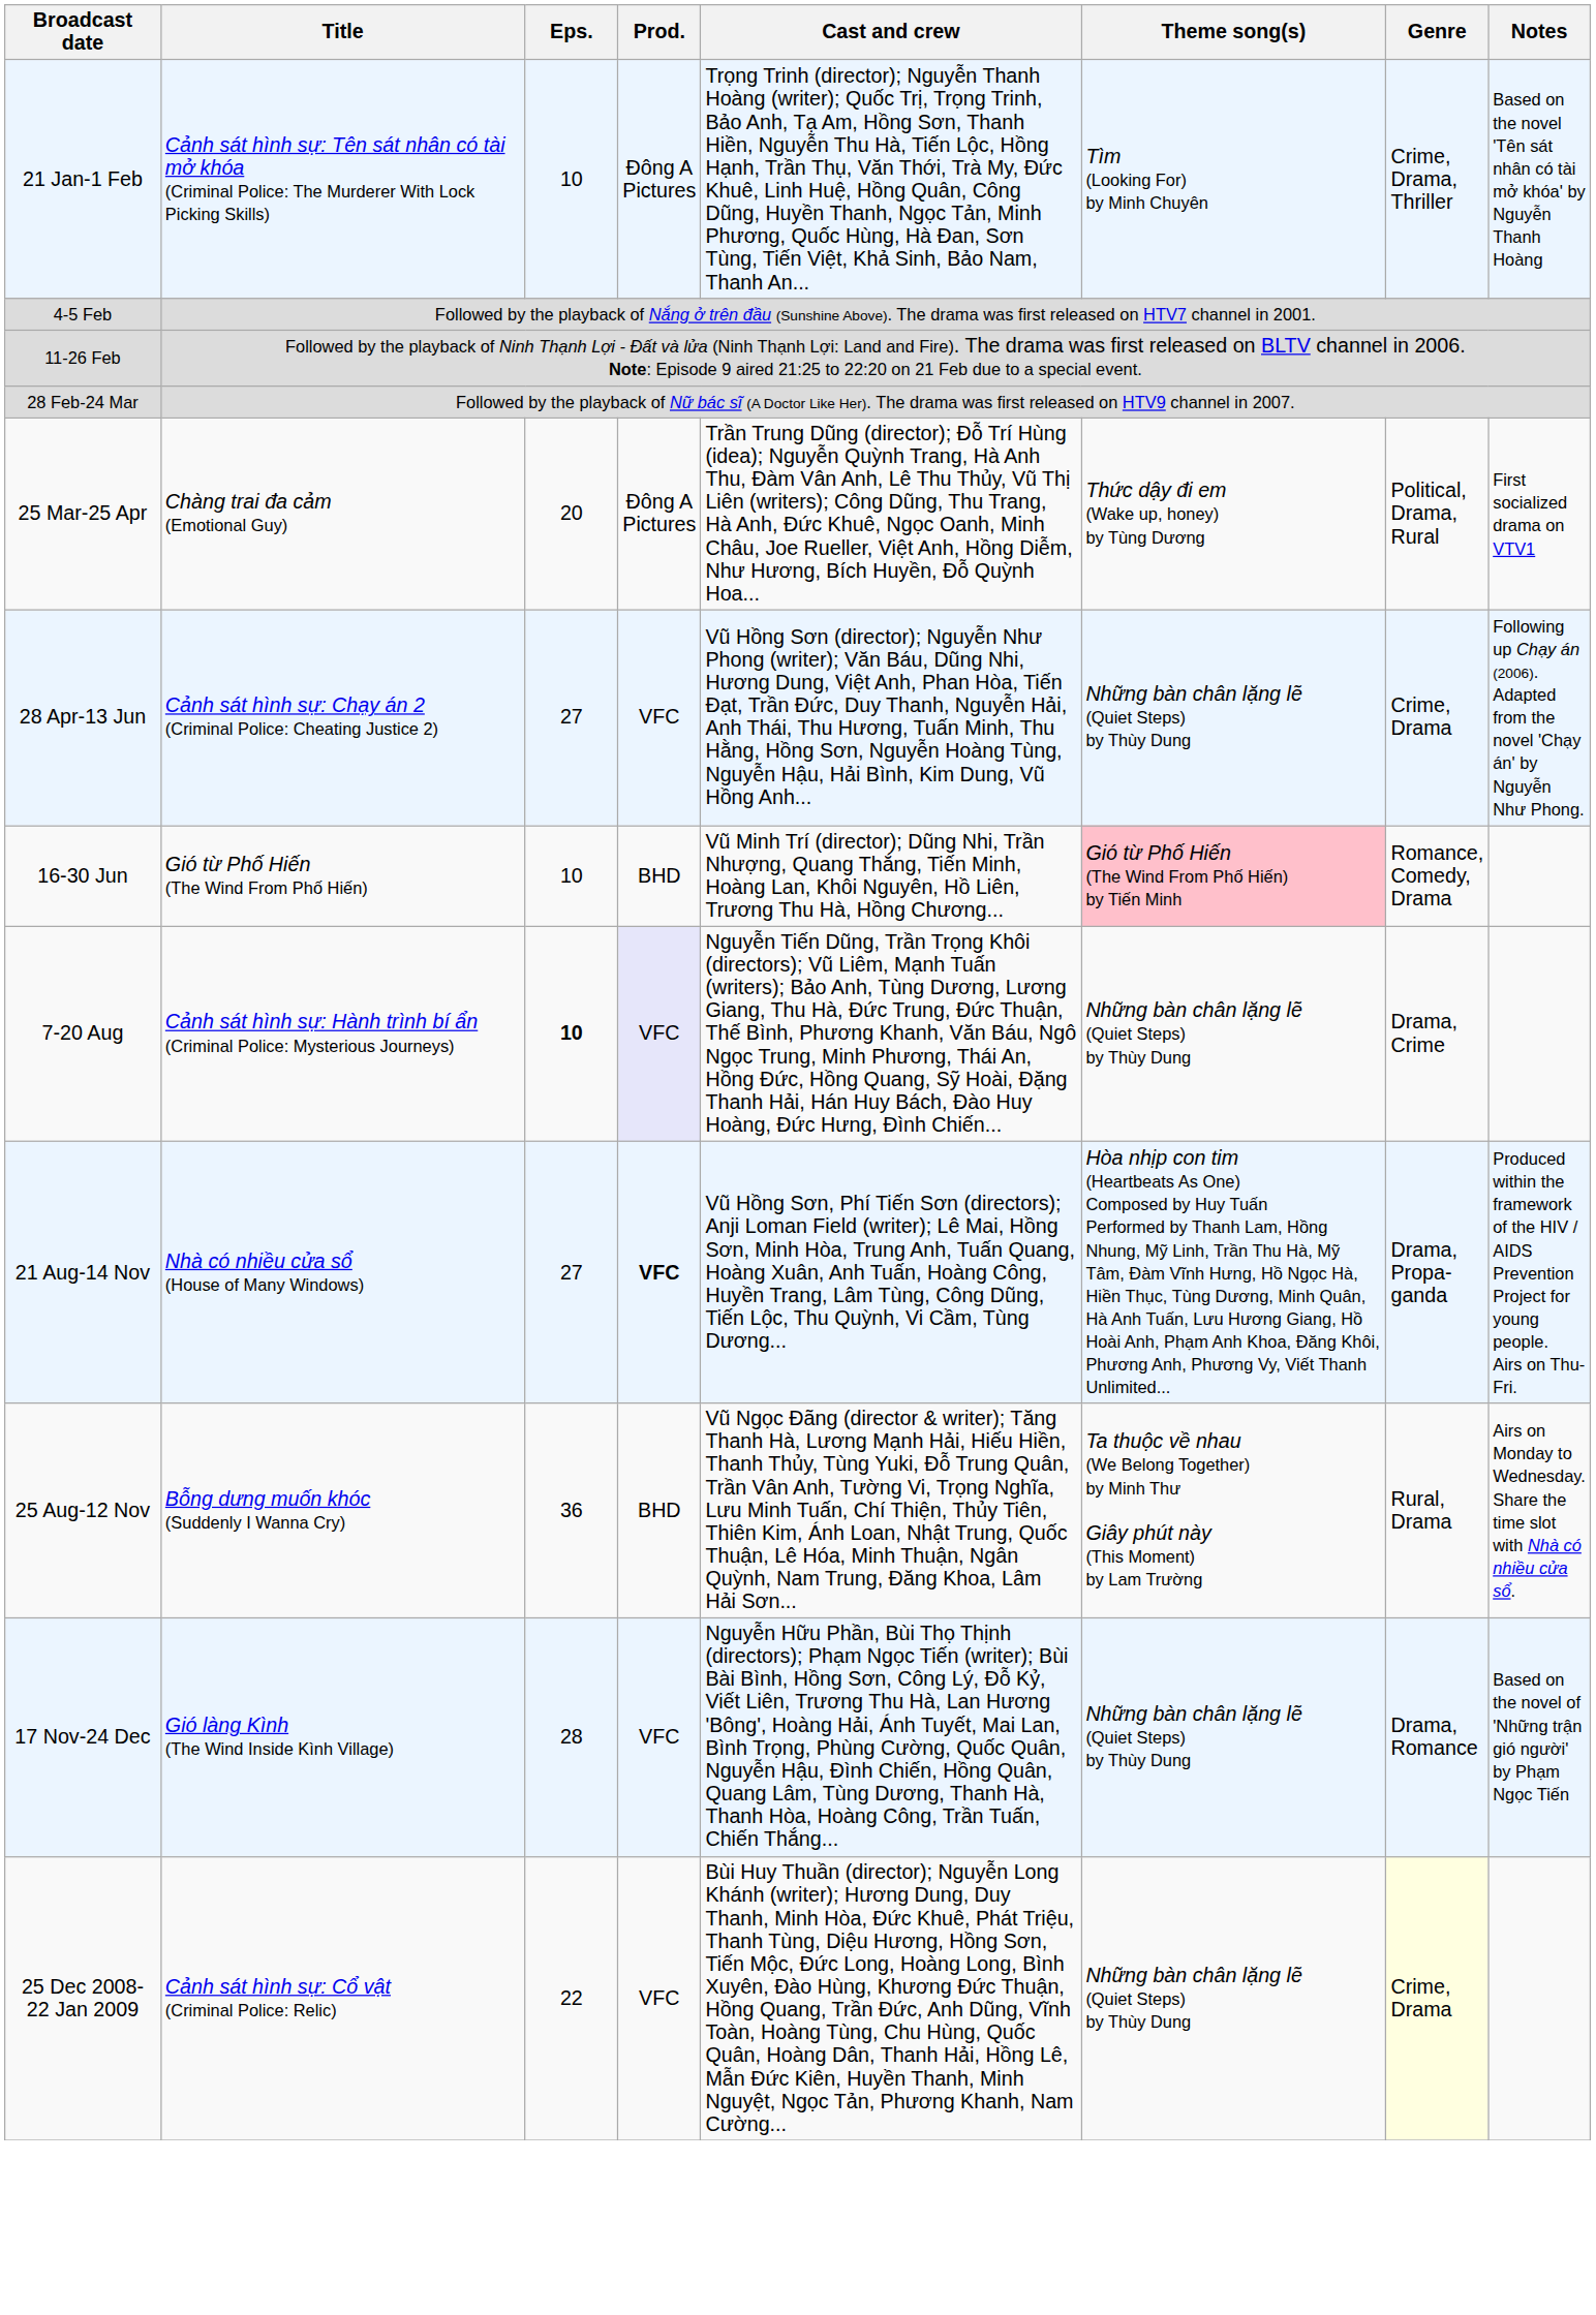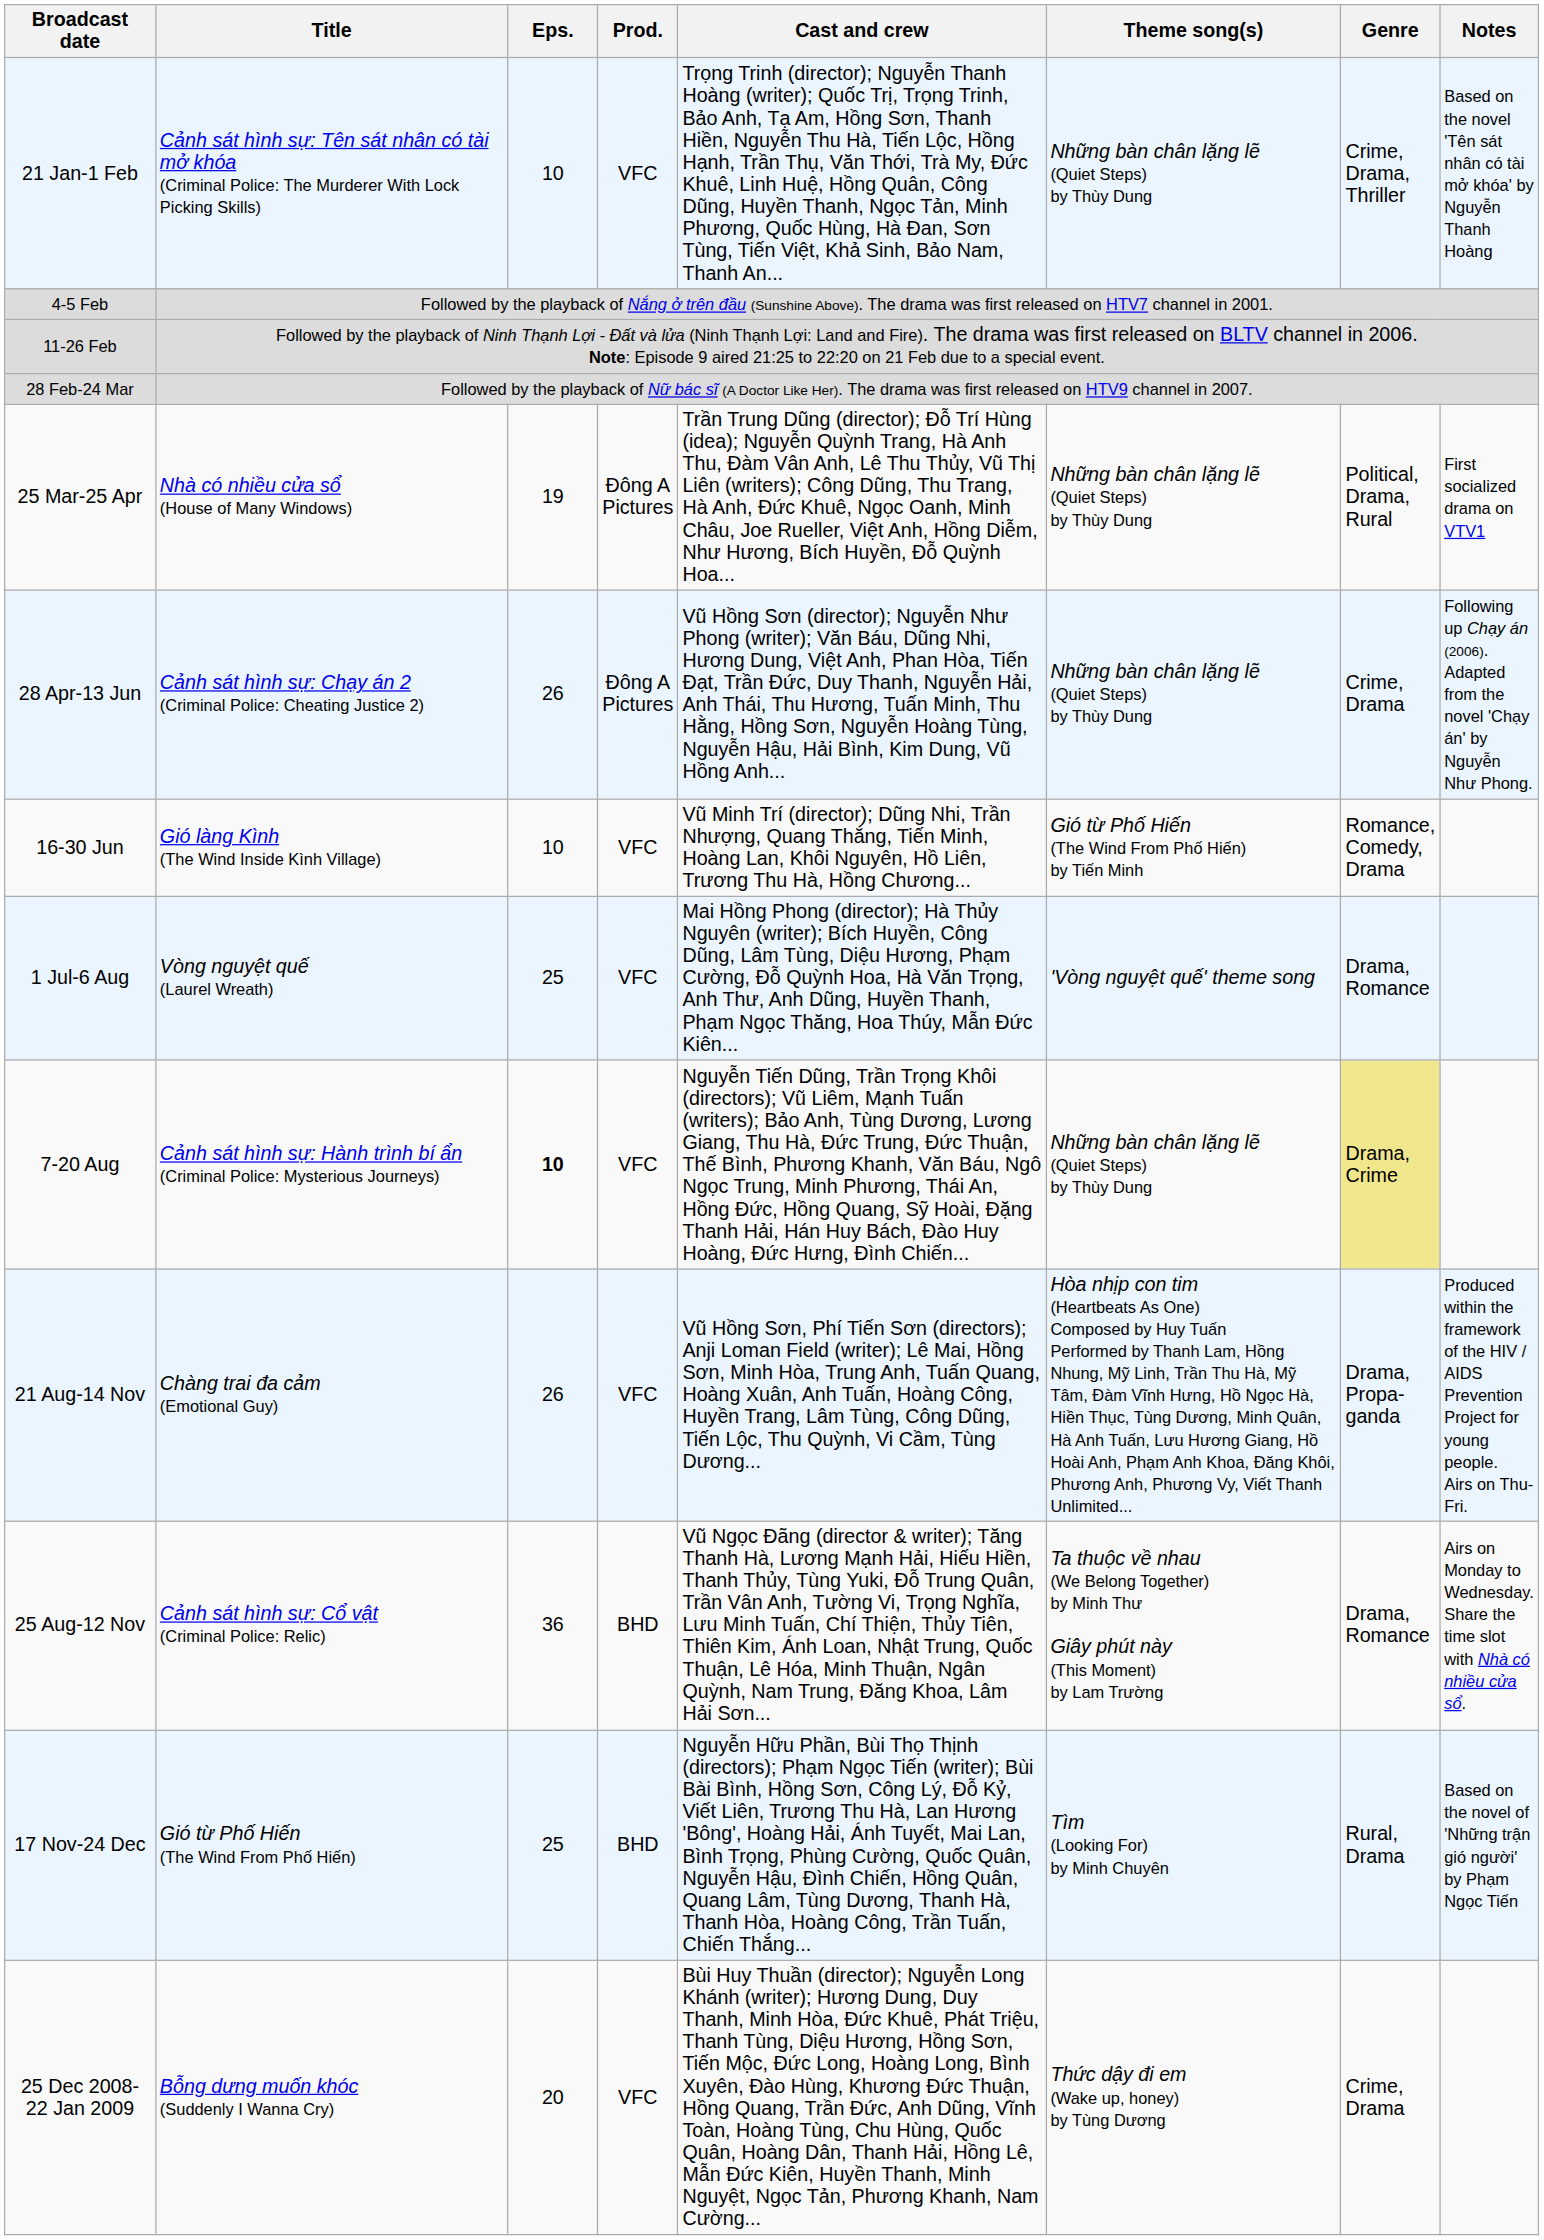21 Jan-1 Feb | Prod.: Đông A Pictures -> VFC
21 Jan-1 Feb | Theme song(s): Tìm (Looking For) by Minh Chuyên -> Những bàn chân lặng lẽ (Quiet Steps) by Thùy Dung
25 Mar-25 Apr | Title: Chàng trai đa cảm (Emotional Guy) -> Nhà có nhiều cửa sổ (House of Many Windows)
25 Mar-25 Apr | Eps.: 20 -> 19
25 Mar-25 Apr | Theme song(s): Thức dậy đi em (Wake up, honey) by Tùng Dương -> Những bàn chân lặng lẽ (Quiet Steps) by Thùy Dung
28 Apr-13 Jun | Eps.: 27 -> 26
28 Apr-13 Jun | Prod.: VFC -> Đông A Pictures
16-30 Jun | Title: Gió từ Phố Hiến (The Wind From Phố Hiến) -> Gió làng Kình (The Wind Inside Kình Village)
16-30 Jun | Prod.: BHD -> VFC
16-30 Jun | Theme song(s): pink background -> no background
+ row: 1 Jul-6 Aug | Vòng nguyệt quế (Laurel Wreath) | 25 | VFC | Mai Hồng Phong (director); Hà Thủy Nguyên (writer); Bích Huyền, Công Dũng, Lâm Tùng, Diệu Hương, Phạm Cường, Đỗ Quỳnh Hoa, Hà Văn Trọng, Anh Thư, Anh Dũng, Huyền Thanh, Phạm Ngọc Thăng, Hoa Thúy, Mẫn Đức Kiên... | 'Vòng nguyệt quế' theme song | Drama, Romance
7-20 Aug | Prod.: lavender background -> no background
7-20 Aug | Genre: no background -> khaki background
21 Aug-14 Nov | Title: Nhà có nhiều cửa sổ (House of Many Windows) -> Chàng trai đa cảm (Emotional Guy)
21 Aug-14 Nov | Eps.: 27 -> 26
21 Aug-14 Nov | Prod.: bold -> normal
25 Aug-12 Nov | Title: Bỗng dưng muốn khóc (Suddenly I Wanna Cry) -> Cảnh sát hình sự: Cổ vật (Criminal Police: Relic)
25 Aug-12 Nov | Genre: Rural, Drama -> Drama, Romance
17 Nov-24 Dec | Title: Gió làng Kình (The Wind Inside Kình Village) -> Gió từ Phố Hiến (The Wind From Phố Hiến)
17 Nov-24 Dec | Eps.: 28 -> 25
17 Nov-24 Dec | Prod.: VFC -> BHD
17 Nov-24 Dec | Theme song(s): Những bàn chân lặng lẽ (Quiet Steps) by Thùy Dung -> Tìm (Looking For) by Minh Chuyên
17 Nov-24 Dec | Genre: Drama, Romance -> Rural, Drama
25 Dec 2008- 22 Jan 2009 | Title: Cảnh sát hình sự: Cổ vật (Criminal Police: Relic) -> Bỗng dưng muốn khóc (Suddenly I Wanna Cry)
25 Dec 2008- 22 Jan 2009 | Eps.: 22 -> 20
25 Dec 2008- 22 Jan 2009 | Theme song(s): Những bàn chân lặng lẽ (Quiet Steps) by Thùy Dung -> Thức dậy đi em (Wake up, honey) by Tùng Dương
25 Dec 2008- 22 Jan 2009 | Genre: lightyellow background -> no background
